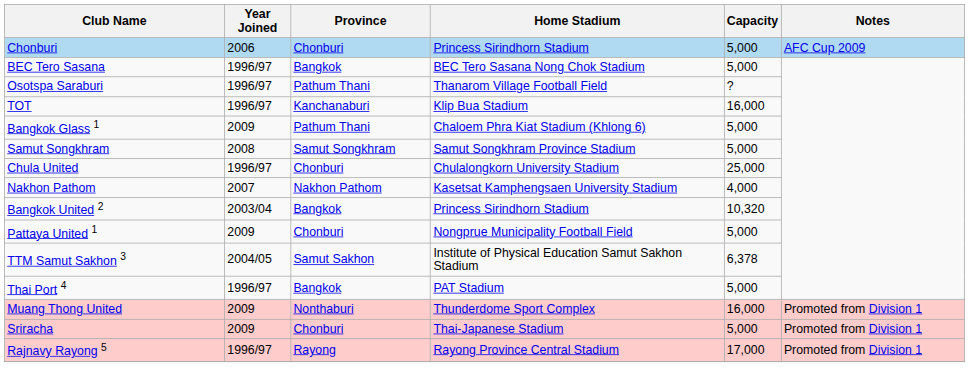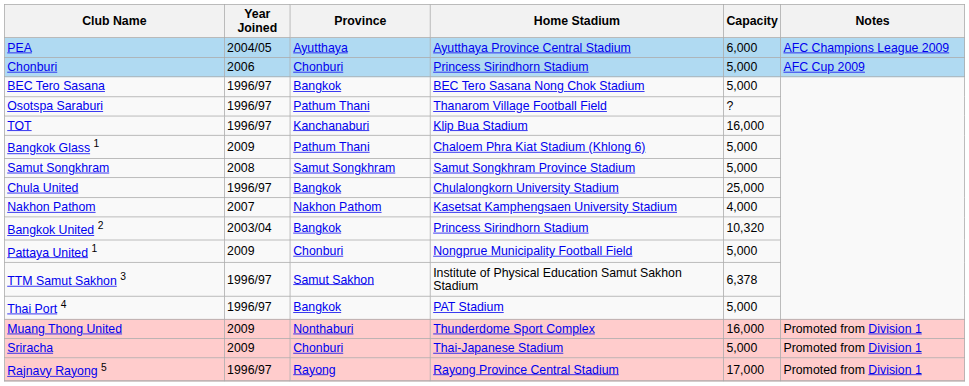+ row: PEA | 2004/05 | Ayutthaya | Ayutthaya Province Central Stadium | 6,000 | AFC Champions League 2009
Chula United | Province: Chonburi -> Bangkok
TTM Samut Sakhon 3 | Year Joined: 2004/05 -> 1996/97
